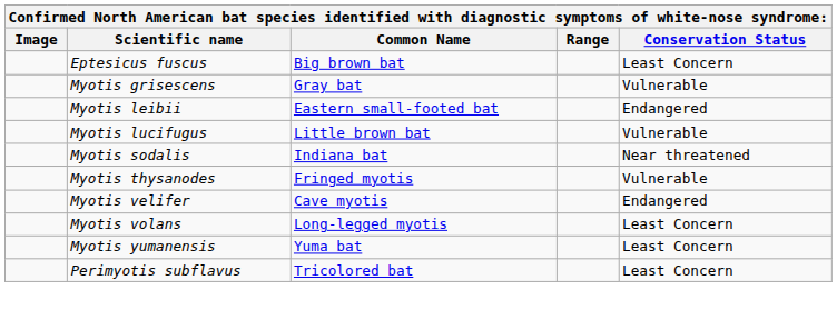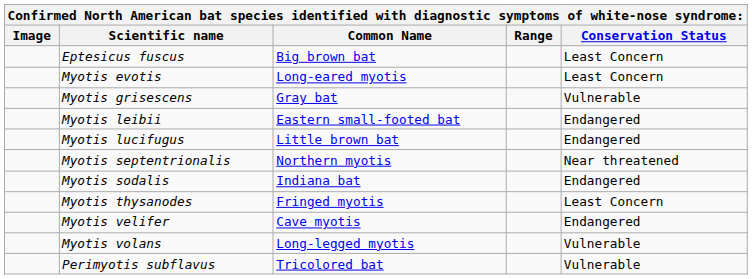+ row: Myotis evotis | Long-eared myotis | Least Concern
Myotis lucifugus | Conservation Status: Vulnerable -> Endangered
+ row: Myotis septentrionalis | Northern myotis | Near threatened
Myotis sodalis | Conservation Status: Near threatened -> Endangered
Myotis thysanodes | Conservation Status: Vulnerable -> Least Concern
Myotis volans | Conservation Status: Least Concern -> Vulnerable
- row: Myotis yumanensis | Yuma bat | Least Concern
Perimyotis subflavus | Conservation Status: Least Concern -> Vulnerable
